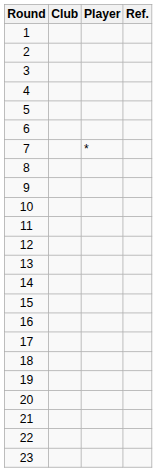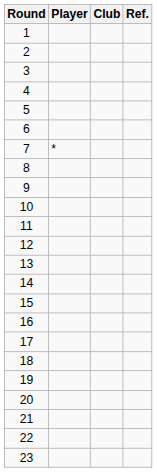columns swapped: Player <-> Club
